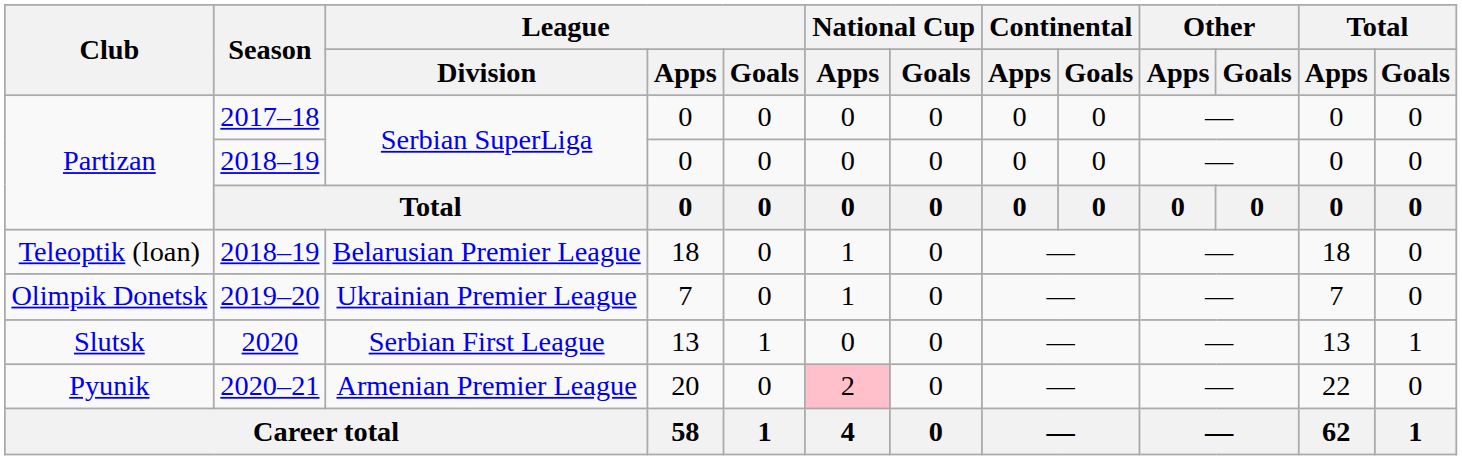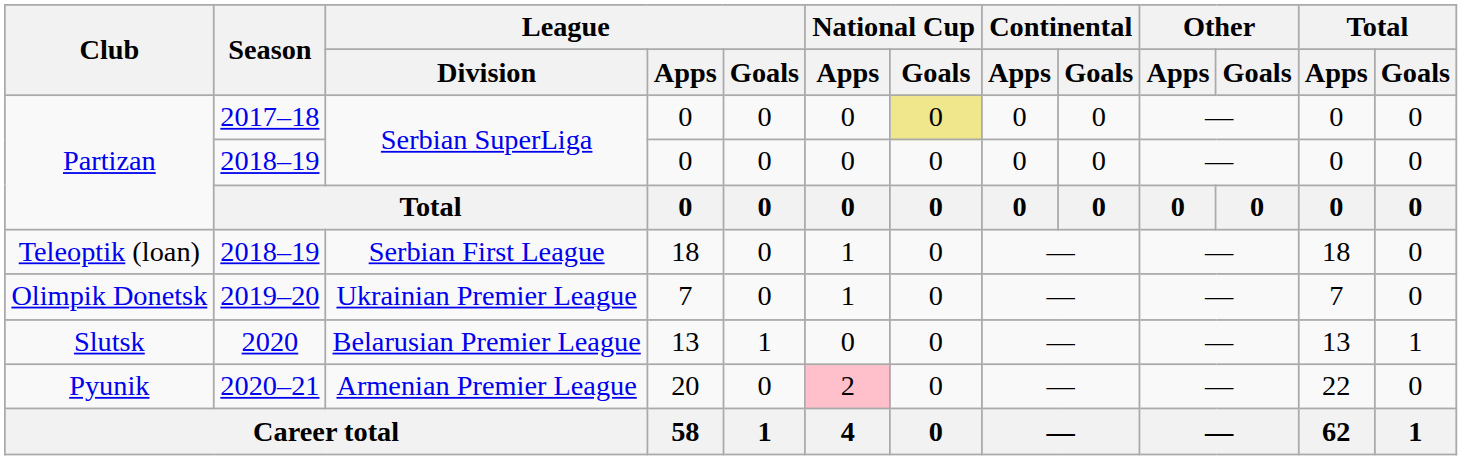Partizan / 2017–18 | National Cup / Goals: no background -> khaki background
Teleoptik (loan) | League / Division: Belarusian Premier League -> Serbian First League
Slutsk | League / Division: Serbian First League -> Belarusian Premier League
